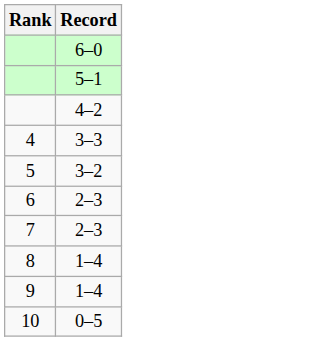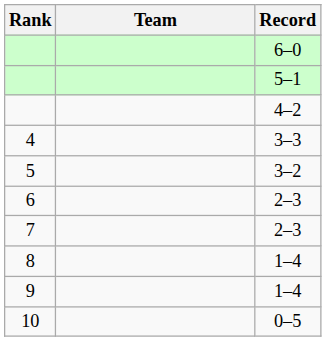+ column: Team
